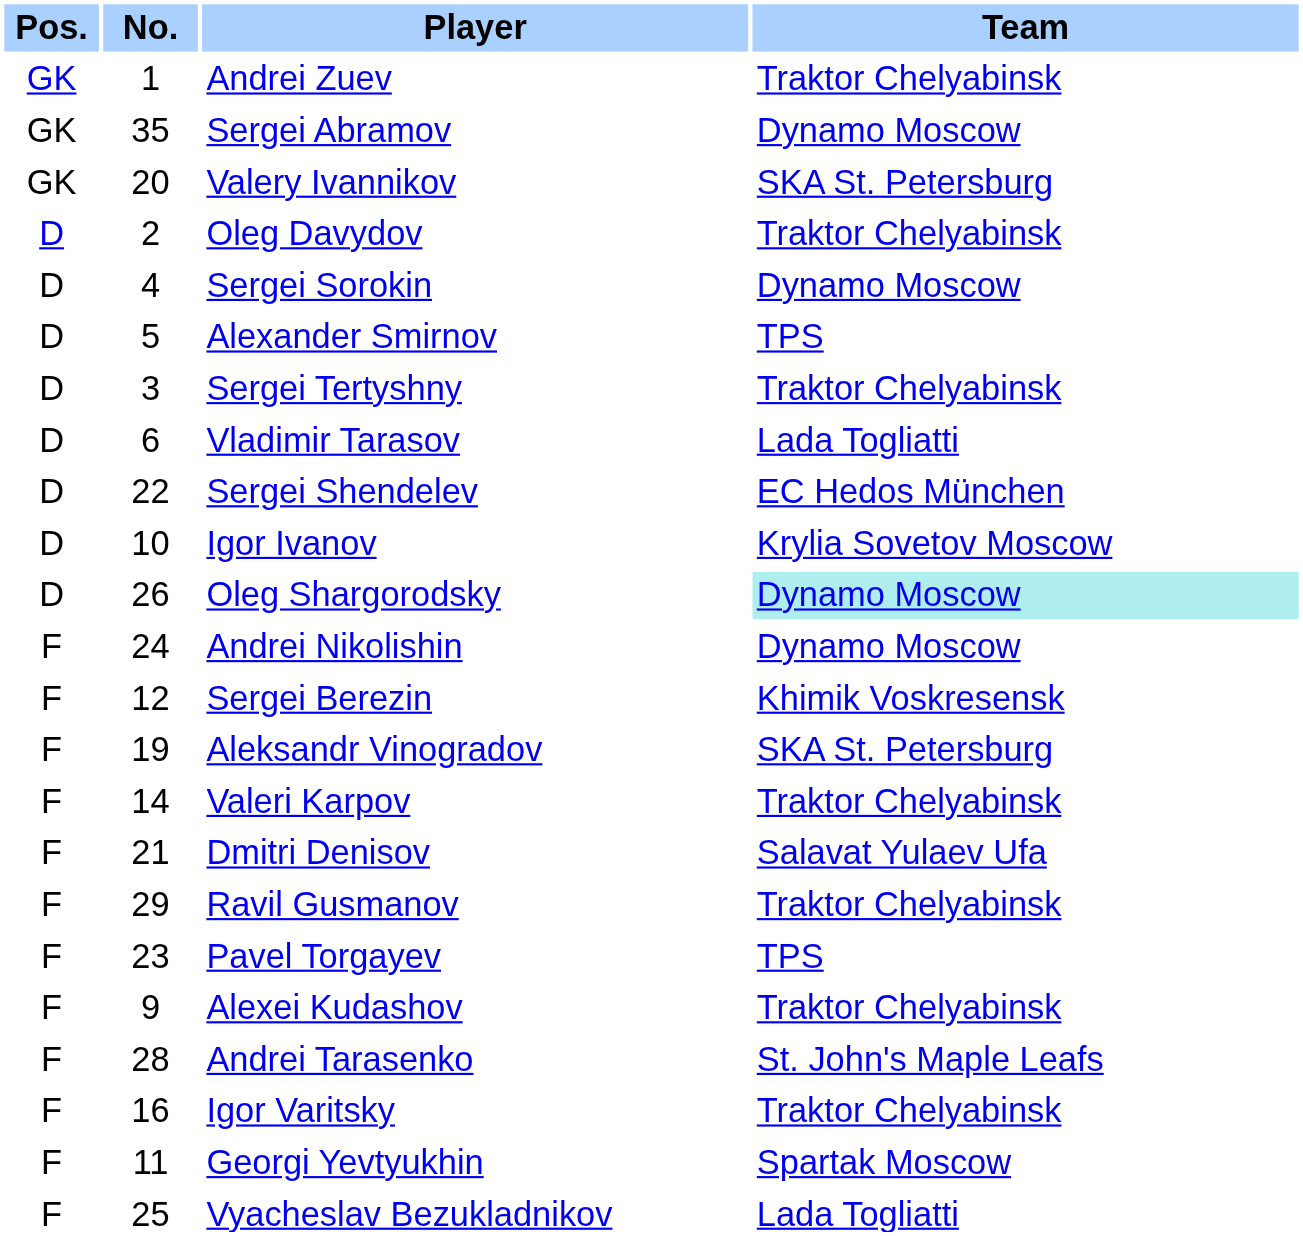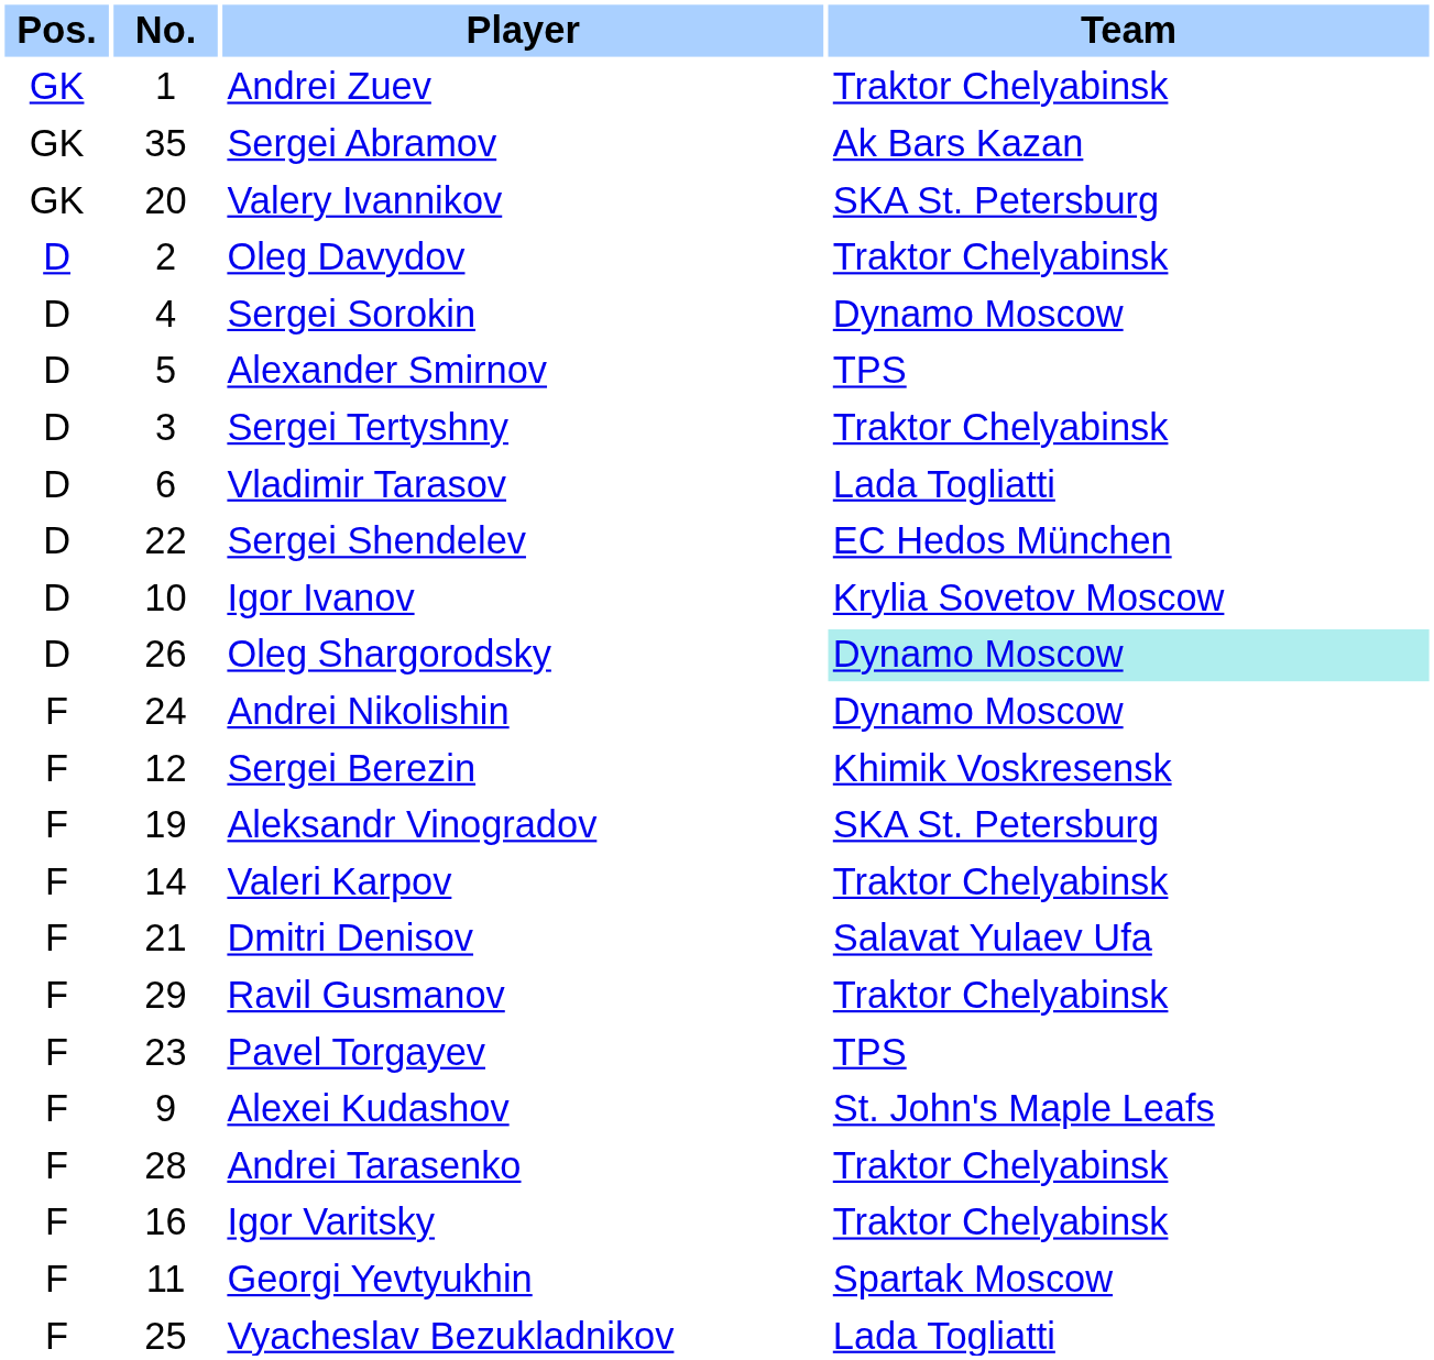Sergei Abramov | Team: Dynamo Moscow -> Ak Bars Kazan
Alexei Kudashov | Team: Traktor Chelyabinsk -> St. John's Maple Leafs
Andrei Tarasenko | Team: St. John's Maple Leafs -> Traktor Chelyabinsk
